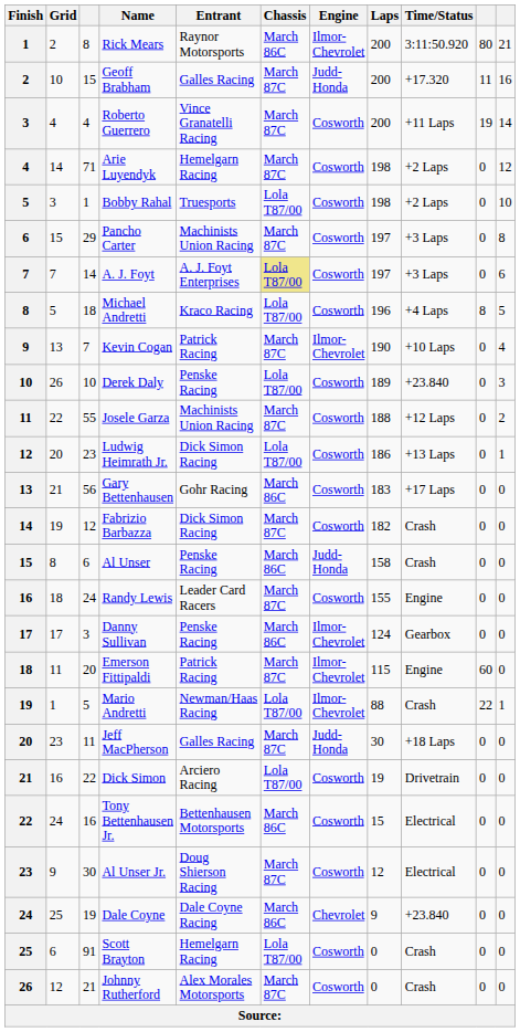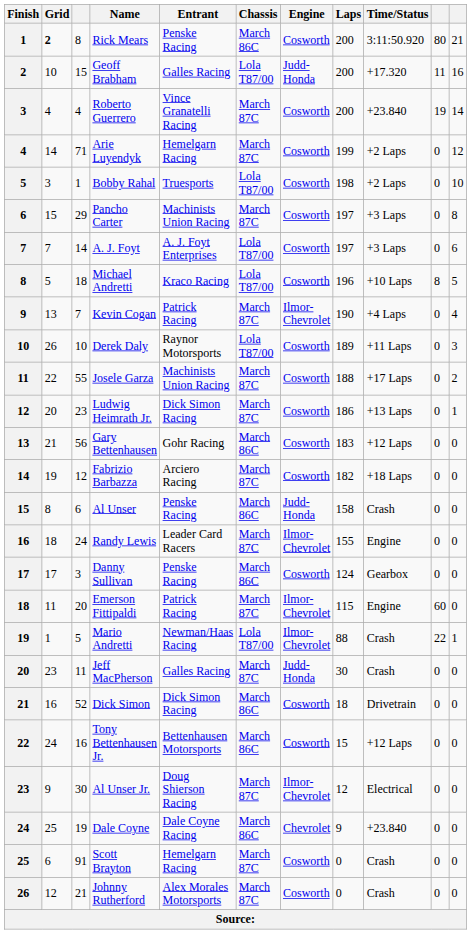Rick Mears | Grid: normal -> bold
Rick Mears | Entrant: Raynor Motorsports -> Penske Racing
Rick Mears | Engine: Ilmor-Chevrolet -> Cosworth
Geoff Brabham | Chassis: March 87C -> Lola T87/00
Roberto Guerrero | Time/Status: +11 Laps -> +23.840
Arie Luyendyk | Laps: 198 -> 199
A. J. Foyt | Chassis: khaki background -> no background
Michael Andretti | Time/Status: +4 Laps -> +10 Laps
Kevin Cogan | Time/Status: +10 Laps -> +4 Laps
Derek Daly | Entrant: Penske Racing -> Raynor Motorsports
Derek Daly | Time/Status: +23.840 -> +11 Laps
Josele Garza | Time/Status: +12 Laps -> +17 Laps
Ludwig Heimrath Jr. | Chassis: Lola T87/00 -> March 87C
Gary Bettenhausen | Time/Status: +17 Laps -> +12 Laps
Fabrizio Barbazza | Entrant: Dick Simon Racing -> Arciero Racing
Fabrizio Barbazza | Time/Status: Crash -> +18 Laps
Randy Lewis | Engine: Cosworth -> Ilmor-Chevrolet
Danny Sullivan | Engine: Ilmor-Chevrolet -> Cosworth
Jeff MacPherson | Time/Status: +18 Laps -> Crash
Dick Simon | column 3: 22 -> 52
Dick Simon | Entrant: Arciero Racing -> Dick Simon Racing
Dick Simon | Chassis: Lola T87/00 -> March 86C
Dick Simon | Laps: 19 -> 18
Tony Bettenhausen Jr. | Time/Status: Electrical -> +12 Laps
Al Unser Jr. | Engine: Cosworth -> Ilmor-Chevrolet
Scott Brayton | Chassis: Lola T87/00 -> March 87C
